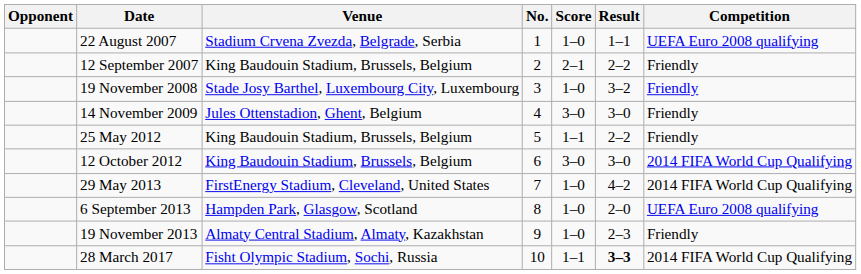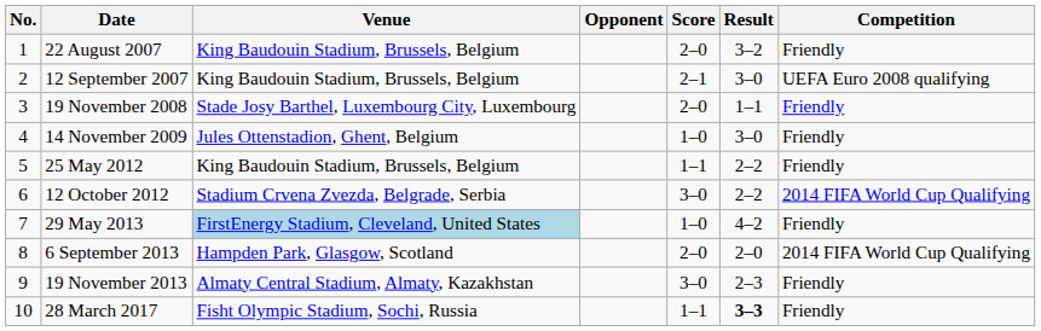columns swapped: No. <-> Opponent
22 August 2007 | Venue: Stadium Crvena Zvezda, Belgrade, Serbia -> King Baudouin Stadium, Brussels, Belgium
22 August 2007 | Score: 1–0 -> 2–0
22 August 2007 | Result: 1–1 -> 3–2
22 August 2007 | Competition: UEFA Euro 2008 qualifying -> Friendly
12 September 2007 | Result: 2–2 -> 3–0
12 September 2007 | Competition: Friendly -> UEFA Euro 2008 qualifying
19 November 2008 | Score: 1–0 -> 2–0
19 November 2008 | Result: 3–2 -> 1–1
14 November 2009 | Score: 3–0 -> 1–0
12 October 2012 | Venue: King Baudouin Stadium, Brussels, Belgium -> Stadium Crvena Zvezda, Belgrade, Serbia
12 October 2012 | Result: 3–0 -> 2–2
29 May 2013 | Venue: no background -> lightblue background
29 May 2013 | Competition: 2014 FIFA World Cup Qualifying -> Friendly
6 September 2013 | Score: 1–0 -> 2–0
6 September 2013 | Competition: UEFA Euro 2008 qualifying -> 2014 FIFA World Cup Qualifying
19 November 2013 | Score: 1–0 -> 3–0
28 March 2017 | Competition: 2014 FIFA World Cup Qualifying -> Friendly
